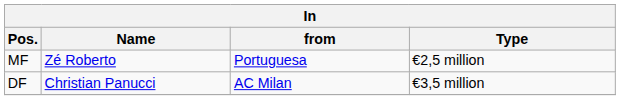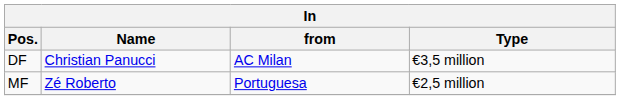rows swapped: DF <-> MF
